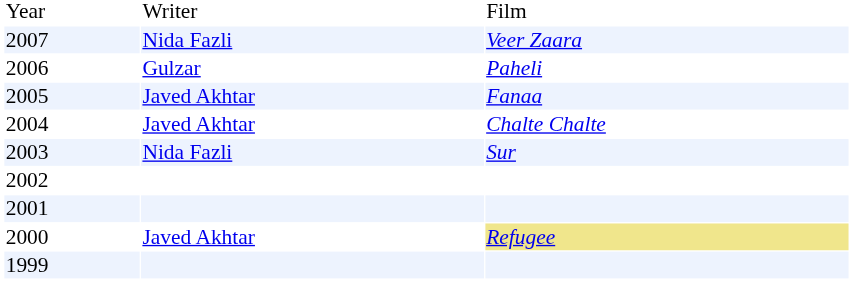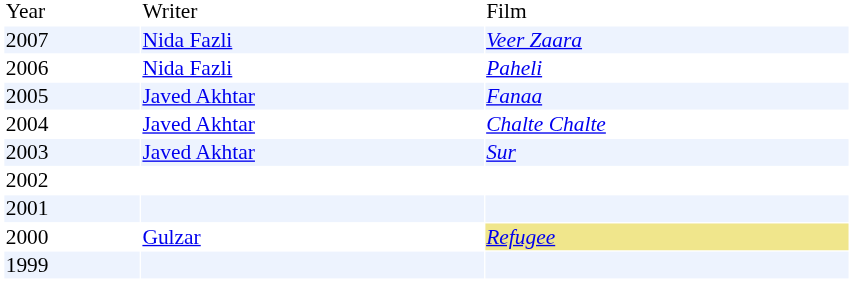2006 | column 2: Gulzar -> Nida Fazli
2003 | column 2: Nida Fazli -> Javed Akhtar
2000 | column 2: Javed Akhtar -> Gulzar
